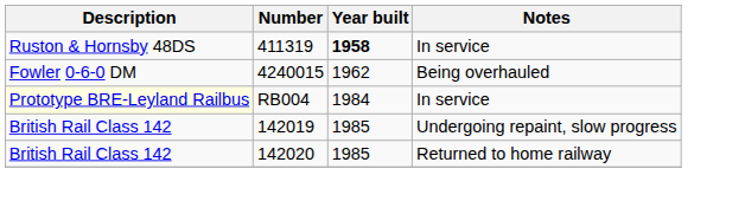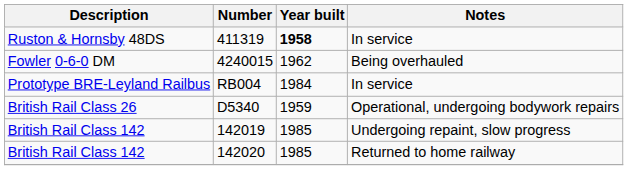RB004 | Description: lightyellow background -> no background
+ row: British Rail Class 26 | D5340 | 1959 | Operational, undergoing bodywork repairs
